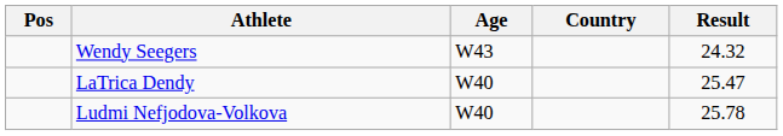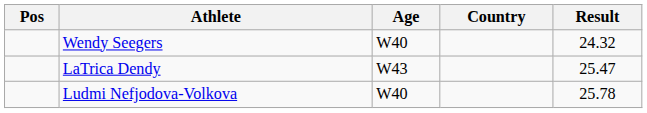Wendy Seegers | Age: W43 -> W40
LaTrica Dendy | Age: W40 -> W43
